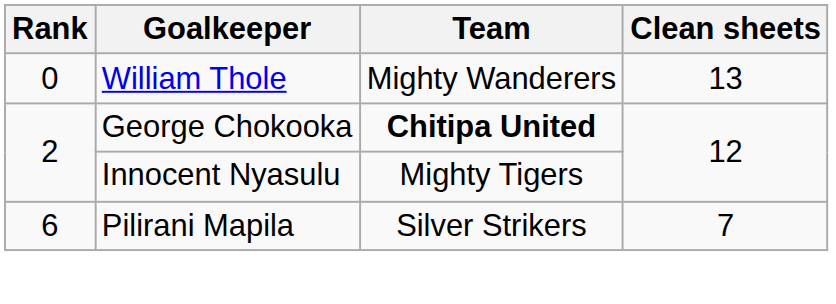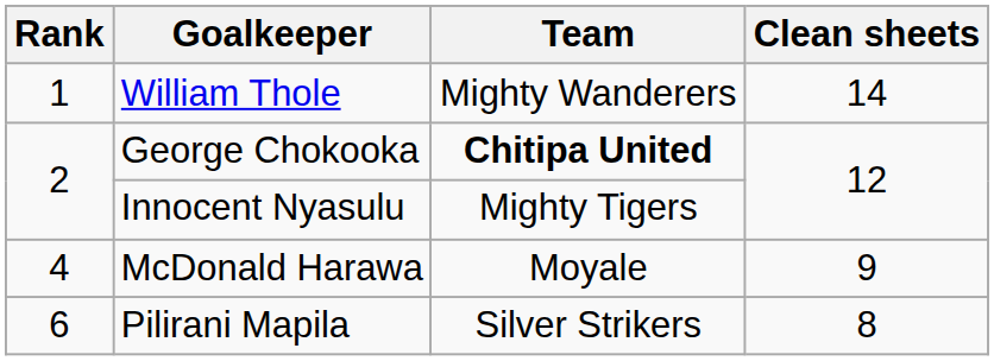William Thole | Rank: 0 -> 1
William Thole | Clean sheets: 13 -> 14
+ row: 4 | McDonald Harawa | Moyale | 9
Pilirani Mapila | Clean sheets: 7 -> 8
